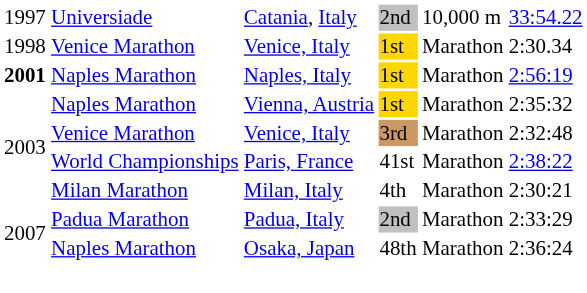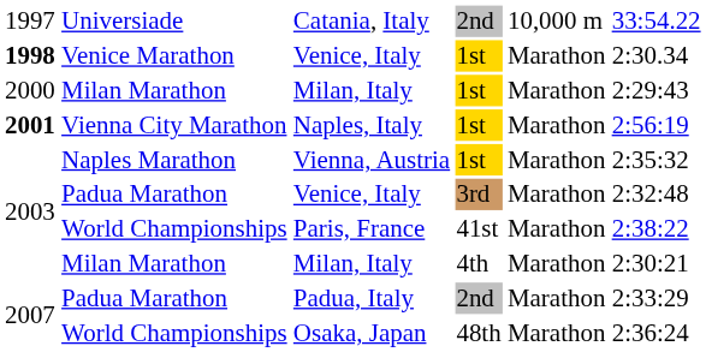Venice, Italy / 1st | column 1: normal -> bold
+ row: 2000 | Milan Marathon | Milan, Italy | 1st | Marathon | 2:29:43
Naples, Italy | column 2: Naples Marathon -> Vienna City Marathon
Venice, Italy / 3rd | column 2: Venice Marathon -> Padua Marathon
Osaka, Japan | column 2: Naples Marathon -> World Championships
